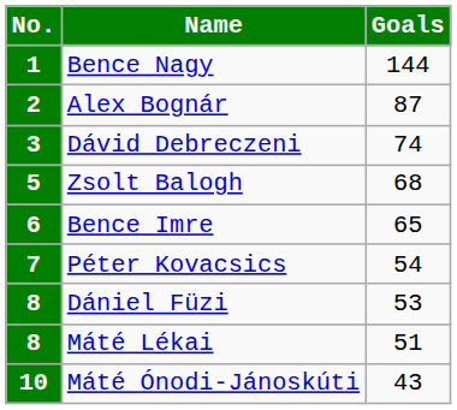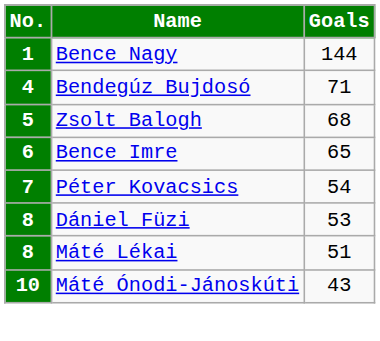- row: 2 | Alex Bognár | 87
- row: 3 | Dávid Debreczeni | 74
+ row: 4 | Bendegúz Bujdosó | 71
